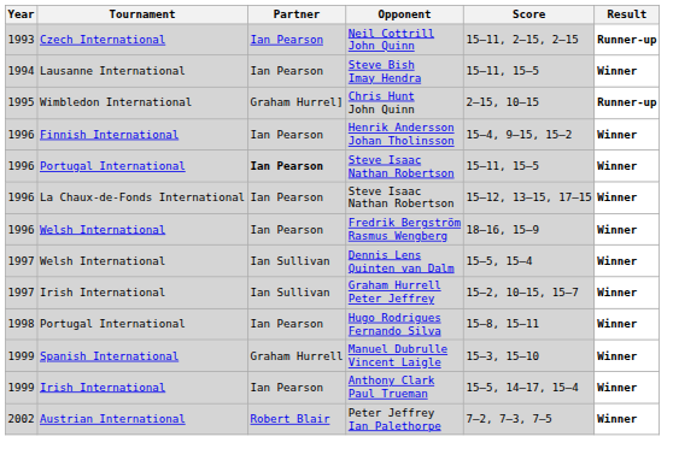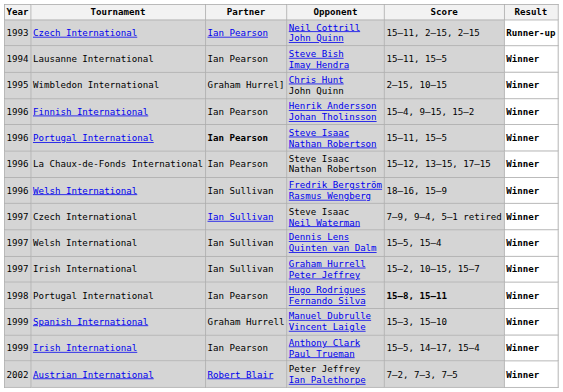Chris Hunt John Quinn | Result: Runner-up -> Winner
Fredrik Bergström Rasmus Wengberg | Partner: Ian Pearson -> Ian Sullivan
+ row: 1997 | Czech International | Ian Sullivan | Steve Isaac Neil Waterman | 7–9, 9–4, 5–1 retired | Winner
Hugo Rodrigues Fernando Silva | Score: normal -> bold
